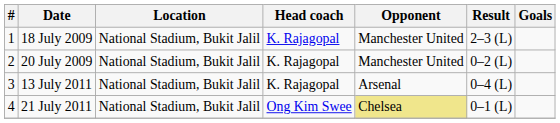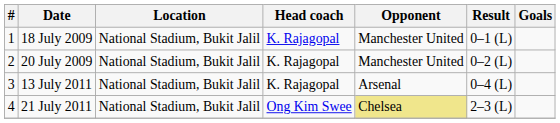18 July 2009 | Result: 2–3 (L) -> 0–1 (L)
21 July 2011 | Result: 0–1 (L) -> 2–3 (L)
